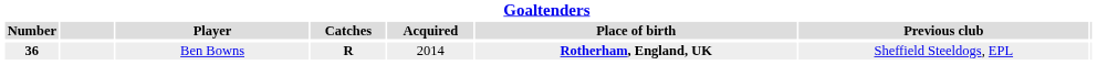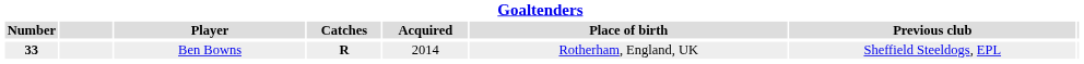Ben Bowns | Goaltenders / Number: 36 -> 33
Ben Bowns | Goaltenders / Place of birth: bold -> normal
